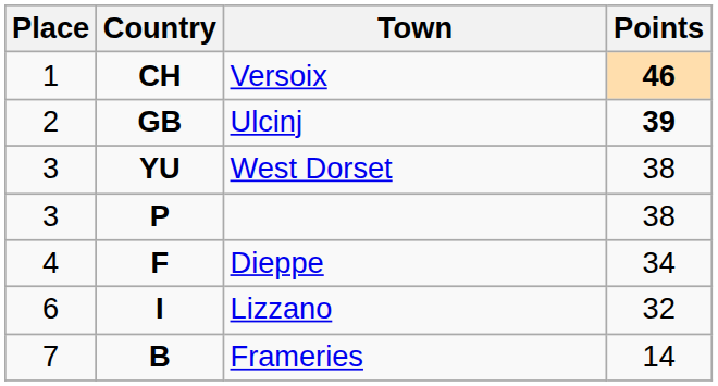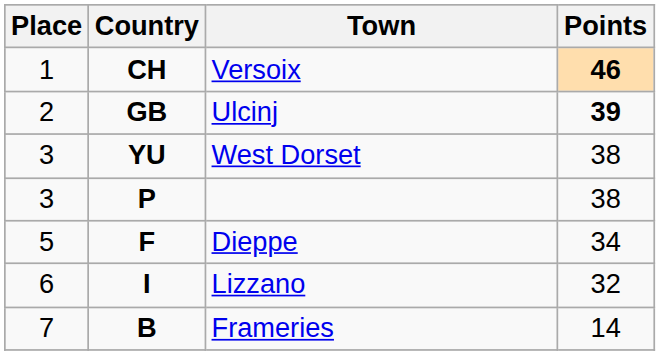Dieppe | Place: 4 -> 5
